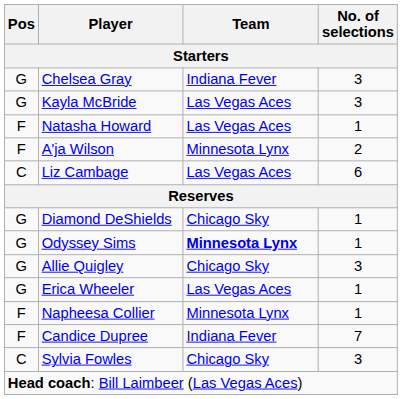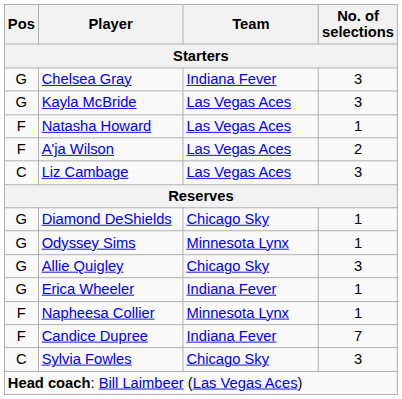A'ja Wilson | Team: Minnesota Lynx -> Las Vegas Aces
Liz Cambage | No. of selections: 6 -> 3
Odyssey Sims | Team: bold -> normal
Erica Wheeler | Team: Las Vegas Aces -> Indiana Fever
